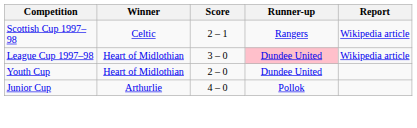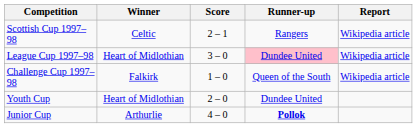+ row: Challenge Cup 1997–98 | Falkirk | 1 – 0 | Queen of the South | Wikipedia article
Junior Cup | Runner-up: normal -> bold
